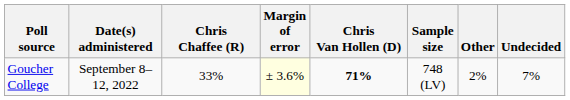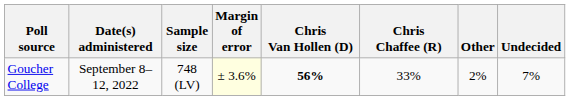columns swapped: Sample size <-> Chris Chaffee (R)
Goucher College | Chris Van Hollen (D): 71% -> 56%
